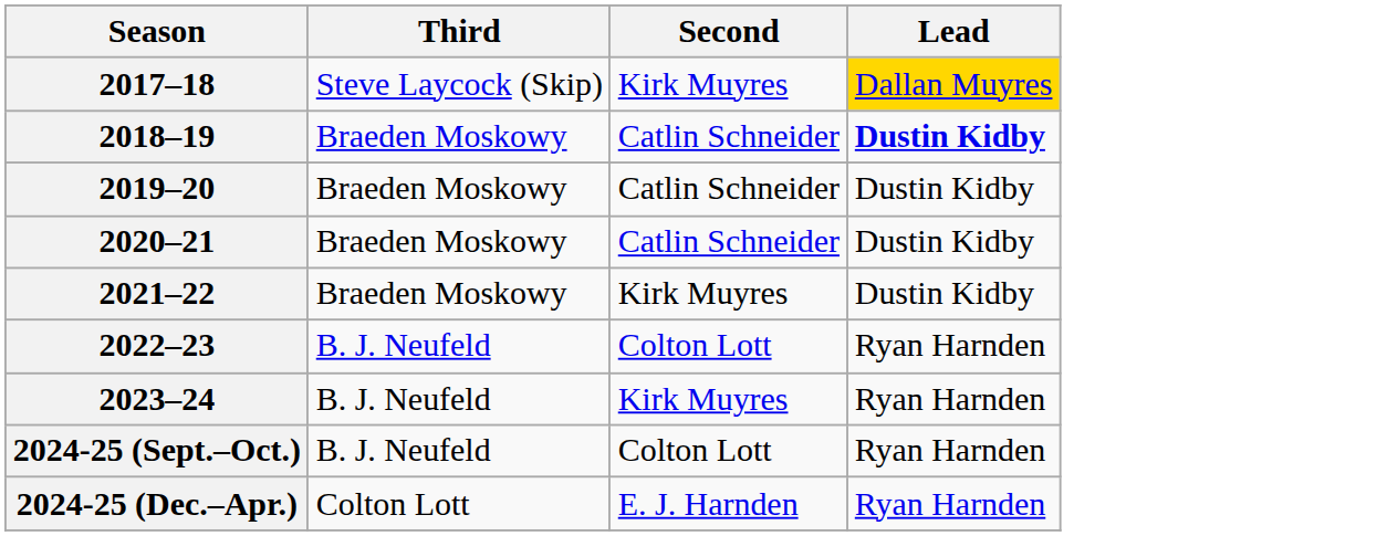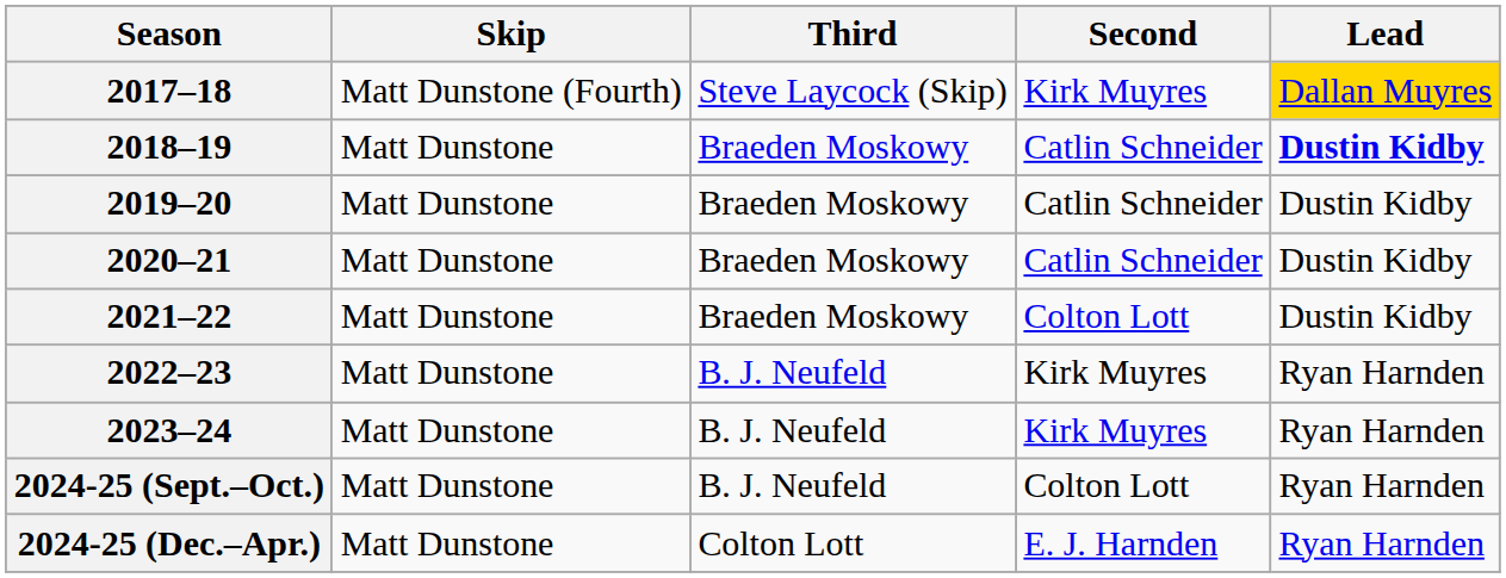+ column: Skip | Matt Dunstone (Fourth) | Matt Dunstone | Matt Dunstone | Matt Dunstone | Matt Dunstone | Matt Dunstone | Matt Dunstone | Matt Dunstone | Matt Dunstone
2021–22 | Second: Kirk Muyres -> Colton Lott
2022–23 | Second: Colton Lott -> Kirk Muyres
